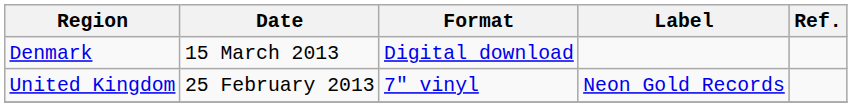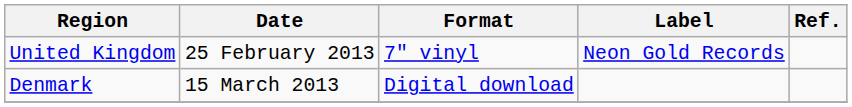rows swapped: United Kingdom <-> Denmark
